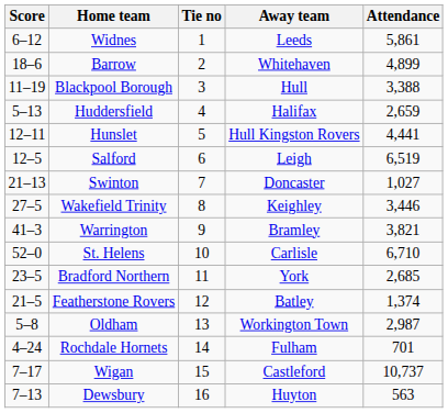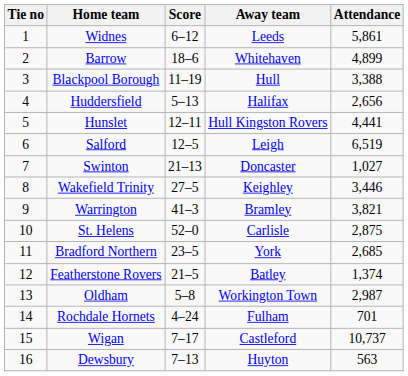columns swapped: Tie no <-> Score
Huddersfield | Attendance: 2,659 -> 2,656
St. Helens | Attendance: 6,710 -> 2,875
